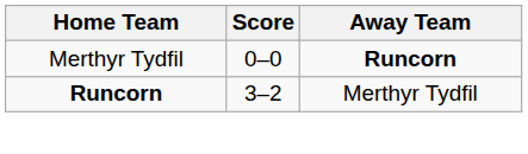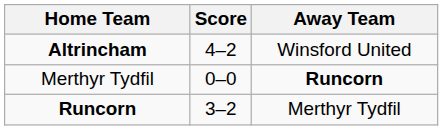+ row: Altrincham | 4–2 | Winsford United
